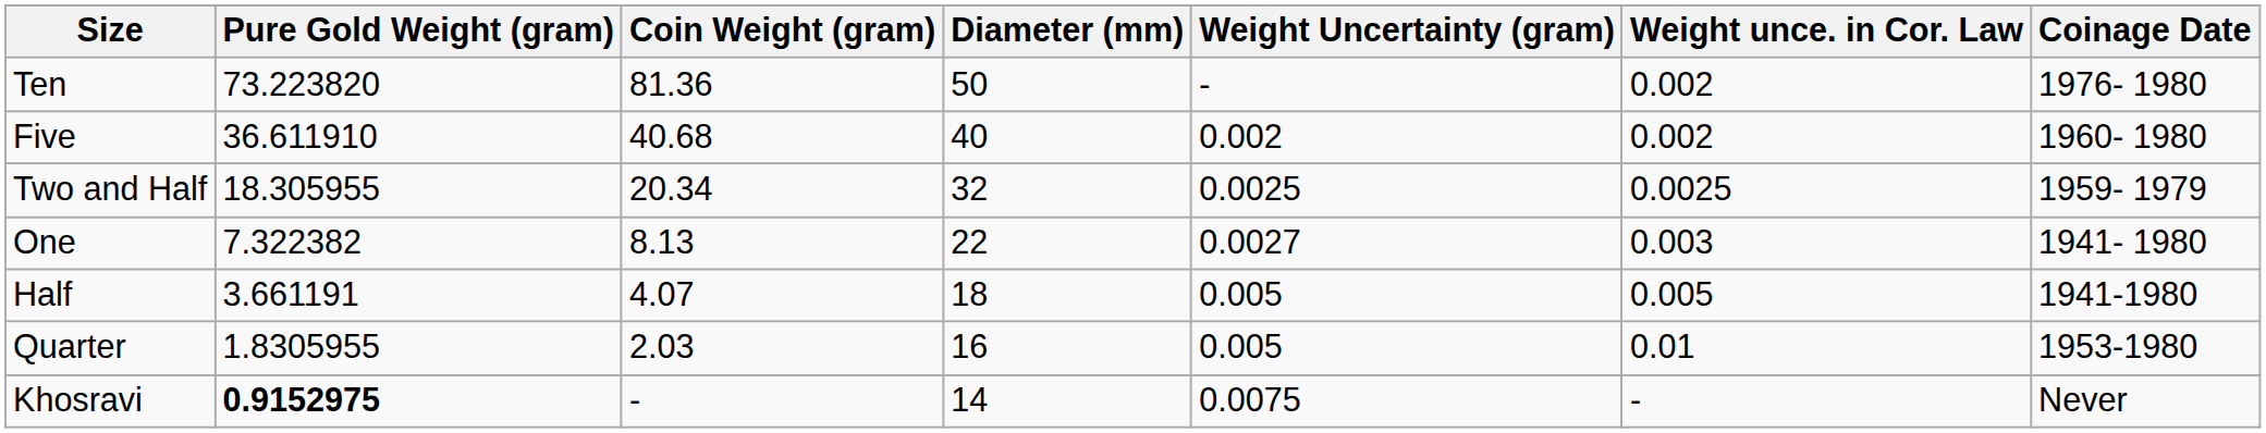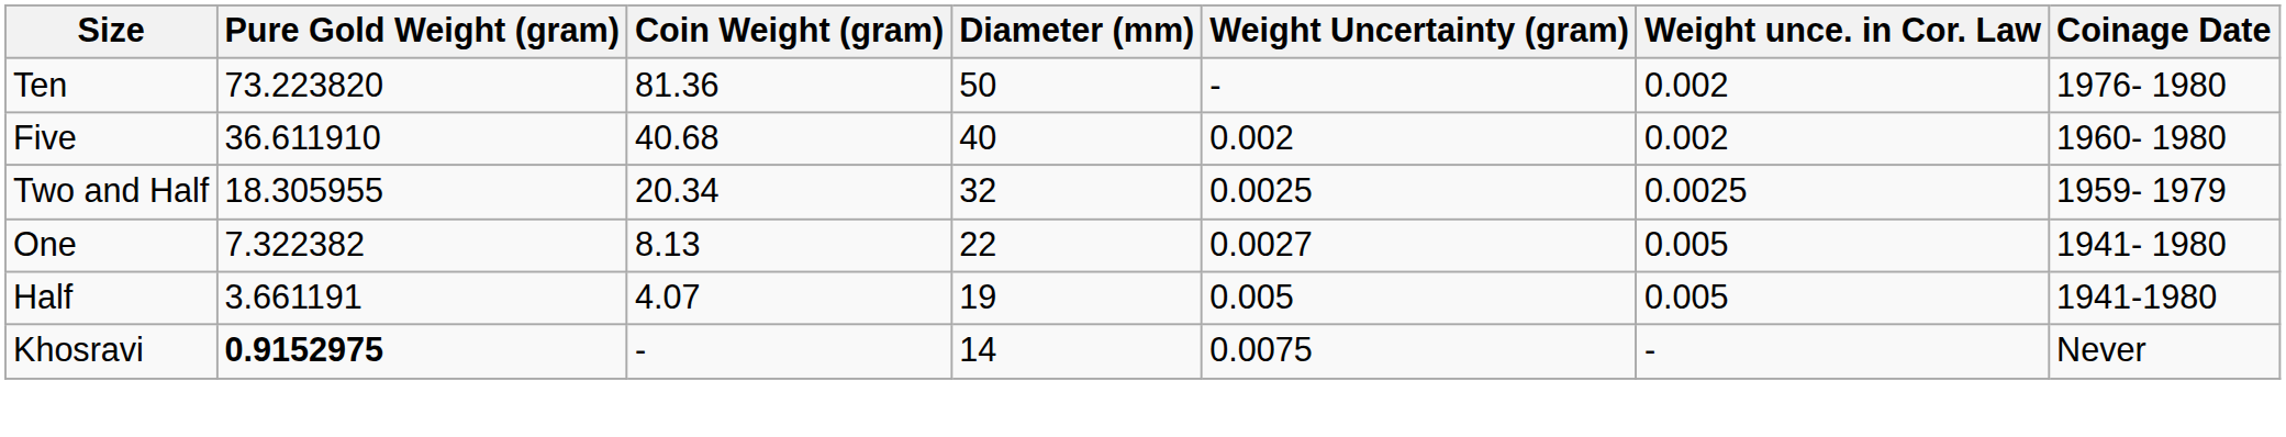One | Weight unce. in Cor. Law: 0.003 -> 0.005
Half | Diameter (mm): 18 -> 19
- row: Quarter | 1.8305955 | 2.03 | 16 | 0.005 | 0.01 | 1953-1980
